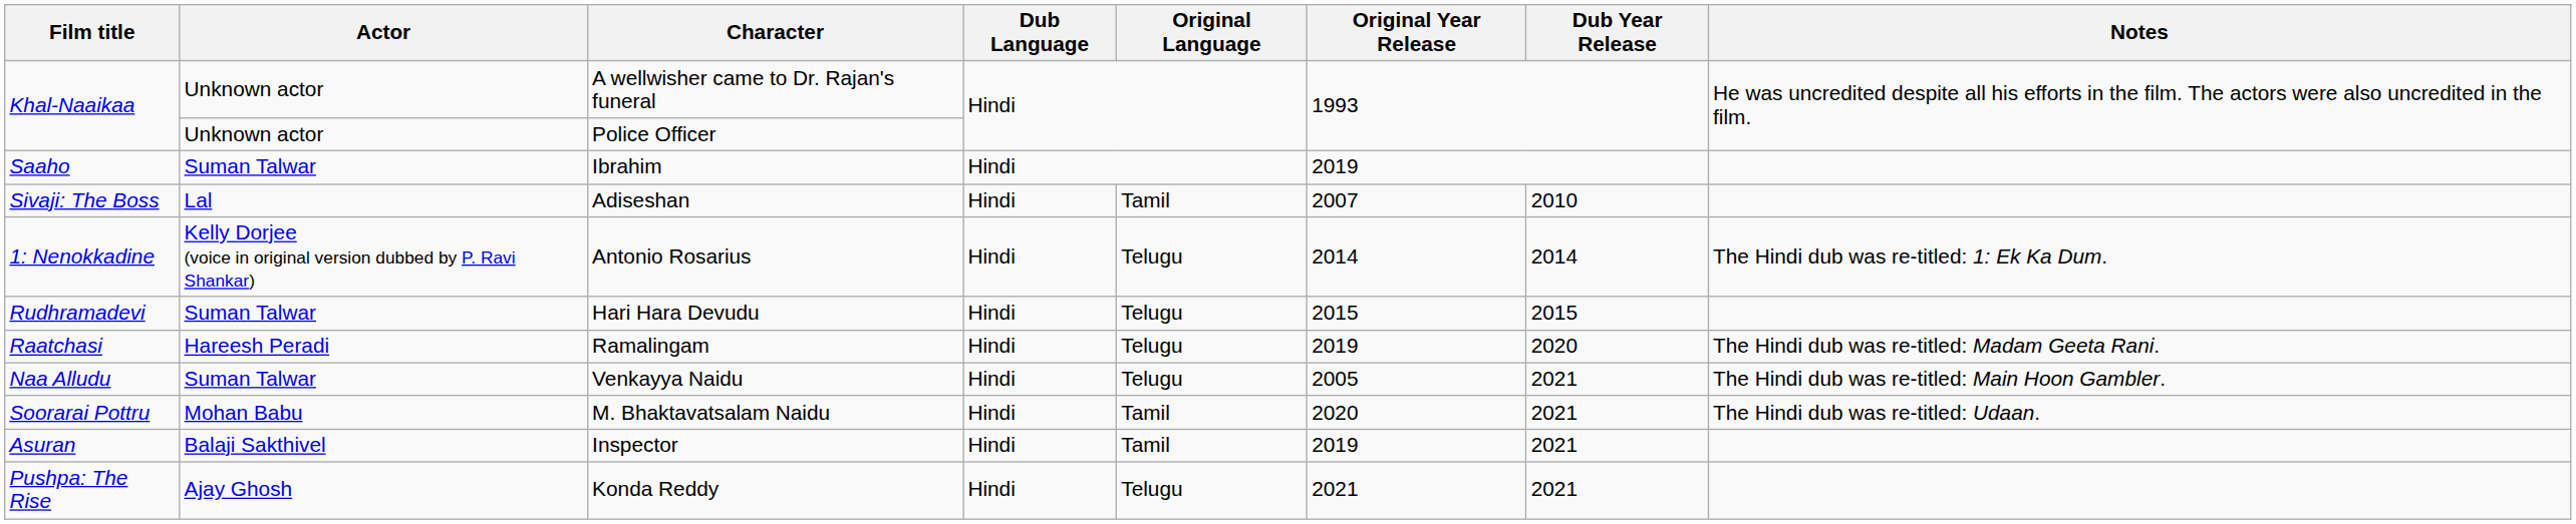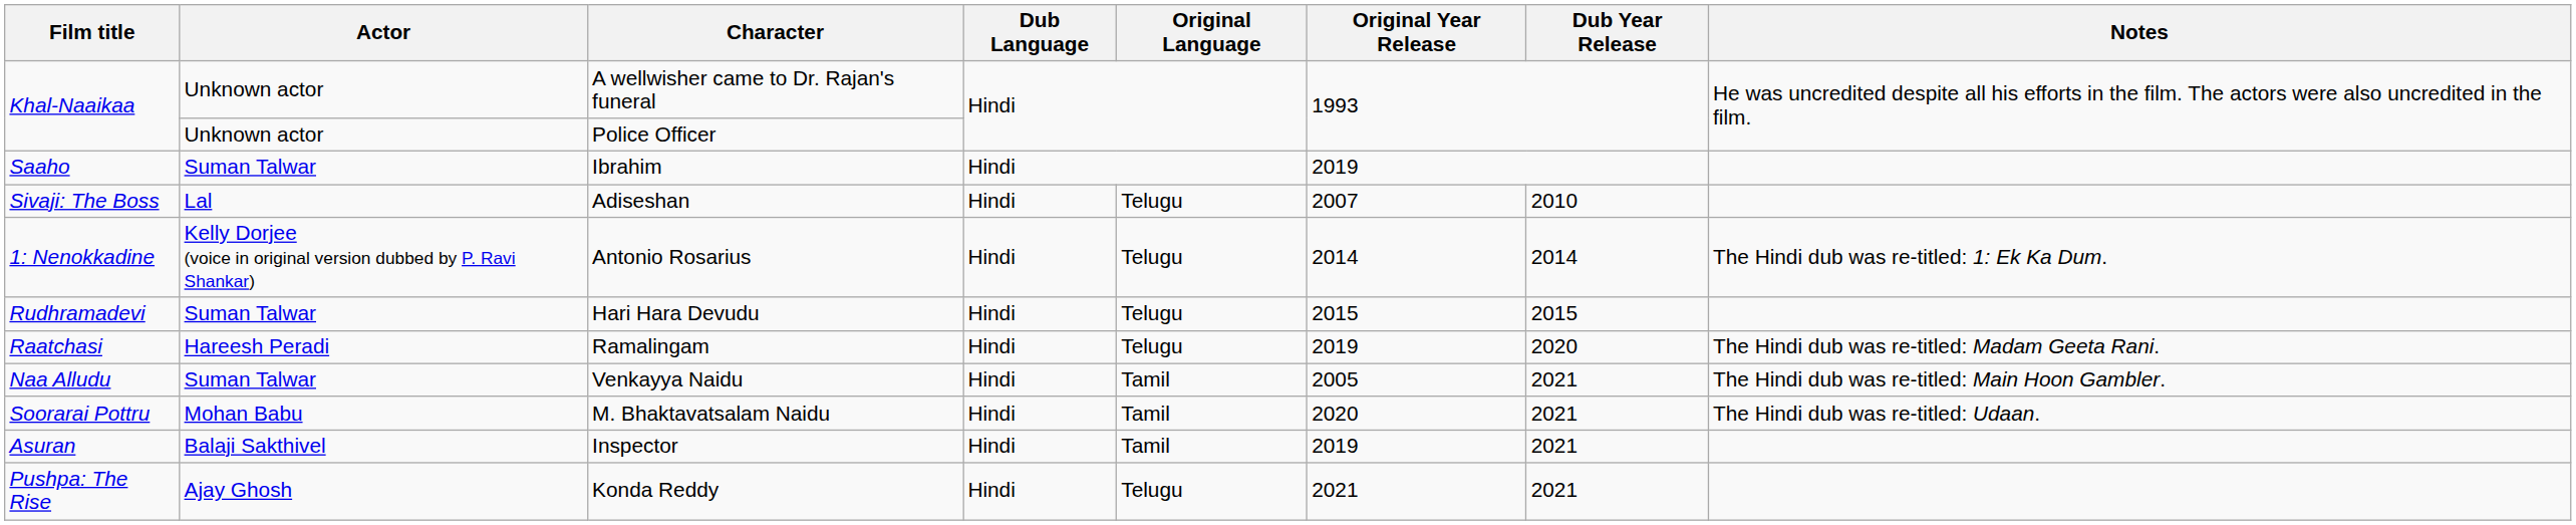Adiseshan | Original Language: Tamil -> Telugu
Venkayya Naidu | Original Language: Telugu -> Tamil
